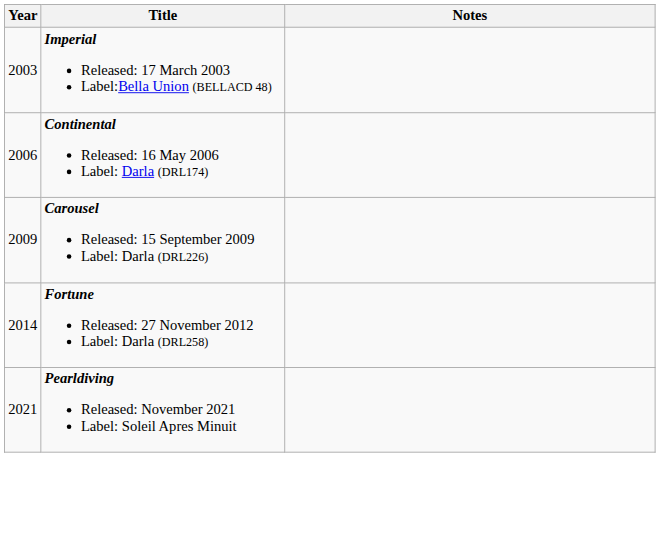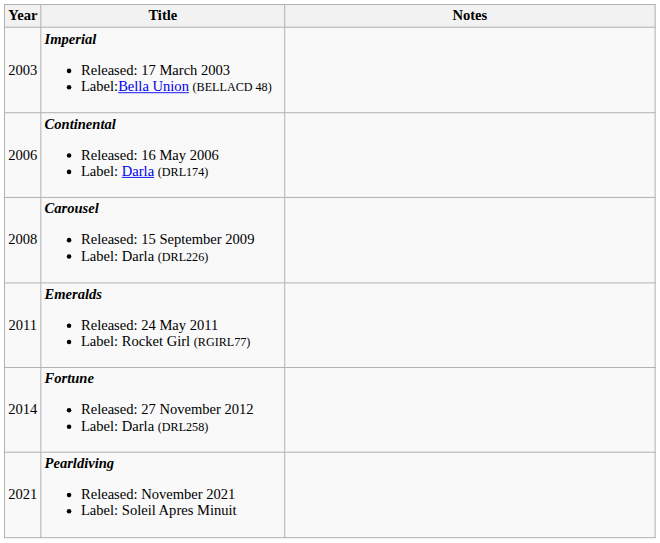Carousel Released: 15 September 2009 Label: Darla (DRL226) | Year: 2009 -> 2008
+ row: 2011 | Emeralds Released: 24 May 2011 Label: Rocket Girl (RGIRL77)
